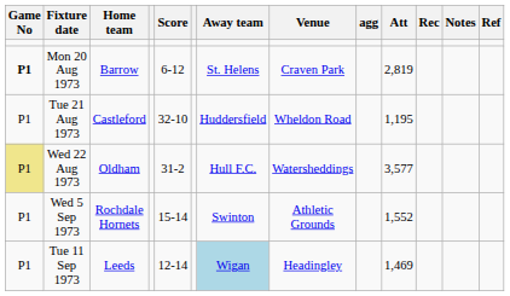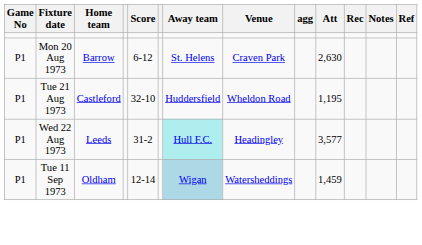Mon 20 Aug 1973 | Game No: bold -> normal
Mon 20 Aug 1973 | Att: 2,819 -> 2,630
Wed 22 Aug 1973 | Game No: khaki background -> no background
Wed 22 Aug 1973 | Home team: Oldham -> Leeds
Wed 22 Aug 1973 | Away team: no background -> paleturquoise background
Wed 22 Aug 1973 | Venue: Watersheddings -> Headingley
- row: P1 | Wed 5 Sep 1973 | Rochdale Hornets | 15-14 | Swinton | Athletic Grounds | 1,552
Tue 11 Sep 1973 | Home team: Leeds -> Oldham
Tue 11 Sep 1973 | Venue: Headingley -> Watersheddings
Tue 11 Sep 1973 | Att: 1,469 -> 1,459
